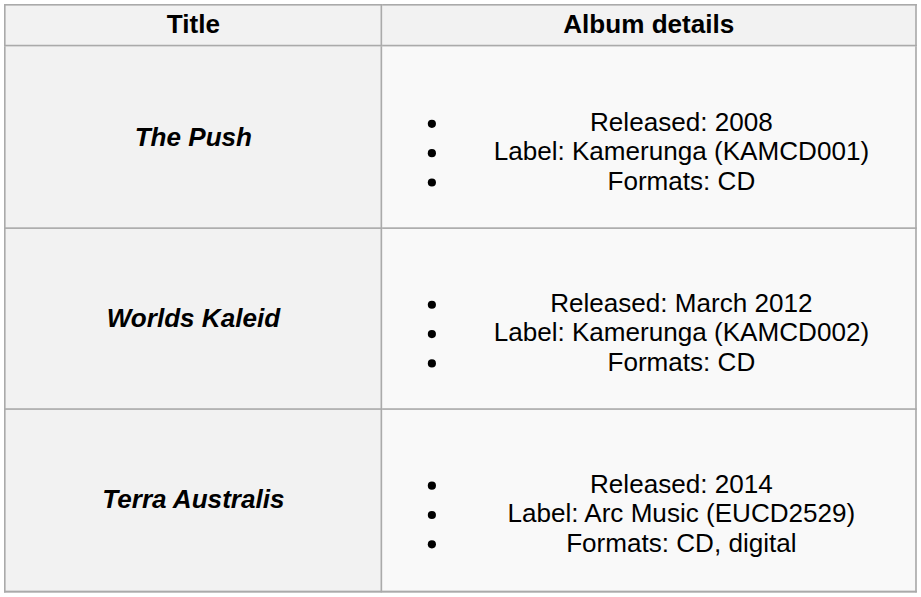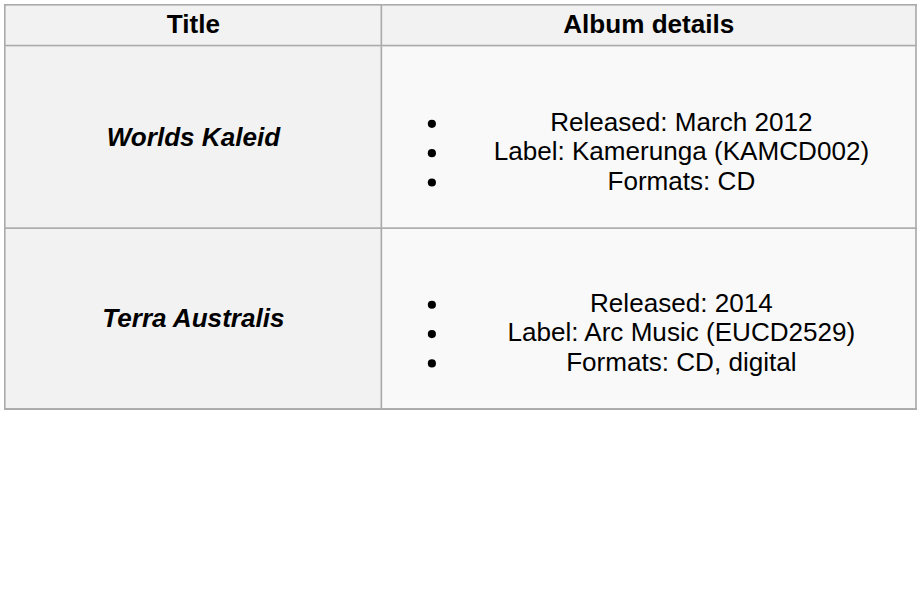- row: The Push | Released: 2008 Label: Kamerunga (KAMCD001) Formats: CD
